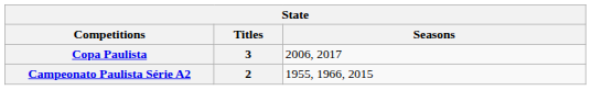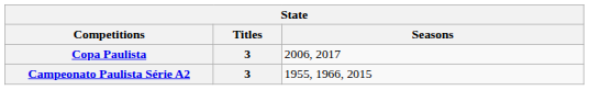Campeonato Paulista Série A2 | Titles: 2 -> 3
